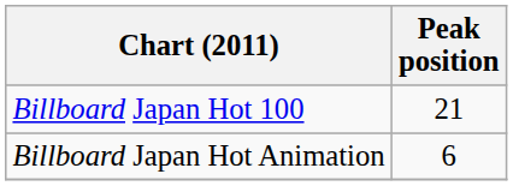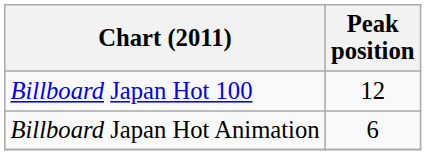Billboard Japan Hot 100 | Peak position: 21 -> 12
